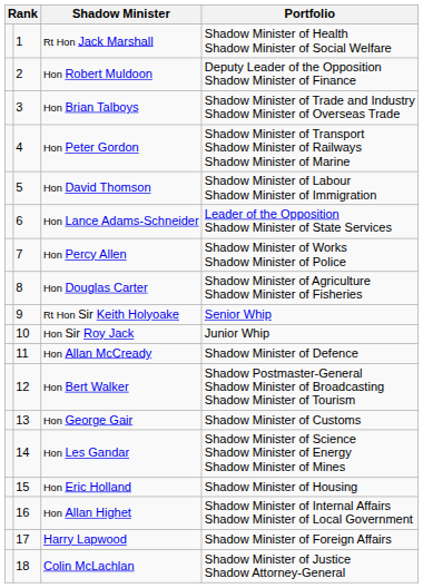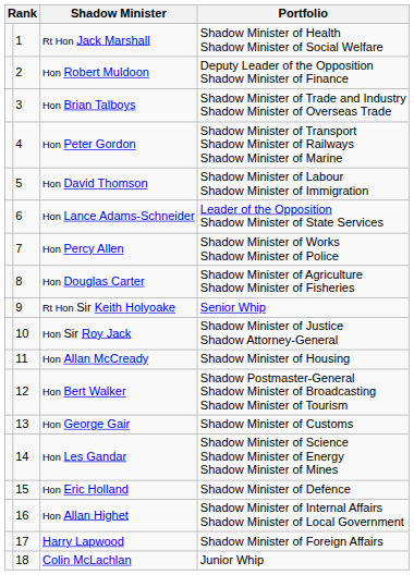Hon Sir Roy Jack | Portfolio: Junior Whip -> Shadow Minister of Justice Shadow Attorney-General
Hon Allan McCready | Portfolio: Shadow Minister of Defence -> Shadow Minister of Housing
Hon Eric Holland | Portfolio: Shadow Minister of Housing -> Shadow Minister of Defence
Colin McLachlan | Portfolio: Shadow Minister of Justice Shadow Attorney-General -> Junior Whip
